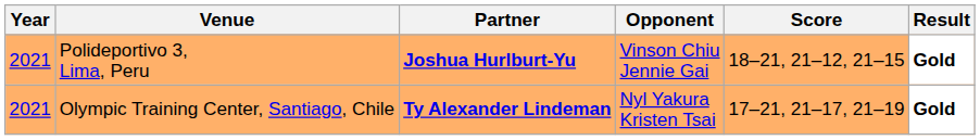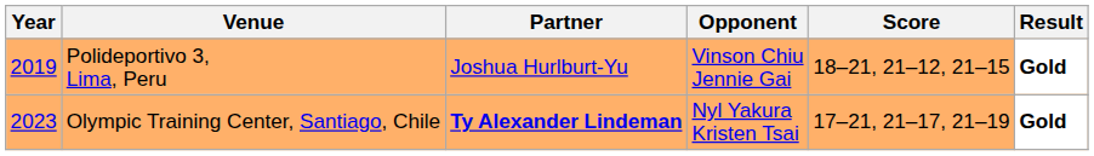Polideportivo 3, Lima, Peru | Year: 2021 -> 2019
Polideportivo 3, Lima, Peru | Partner: bold -> normal
Olympic Training Center, Santiago, Chile | Year: 2021 -> 2023
